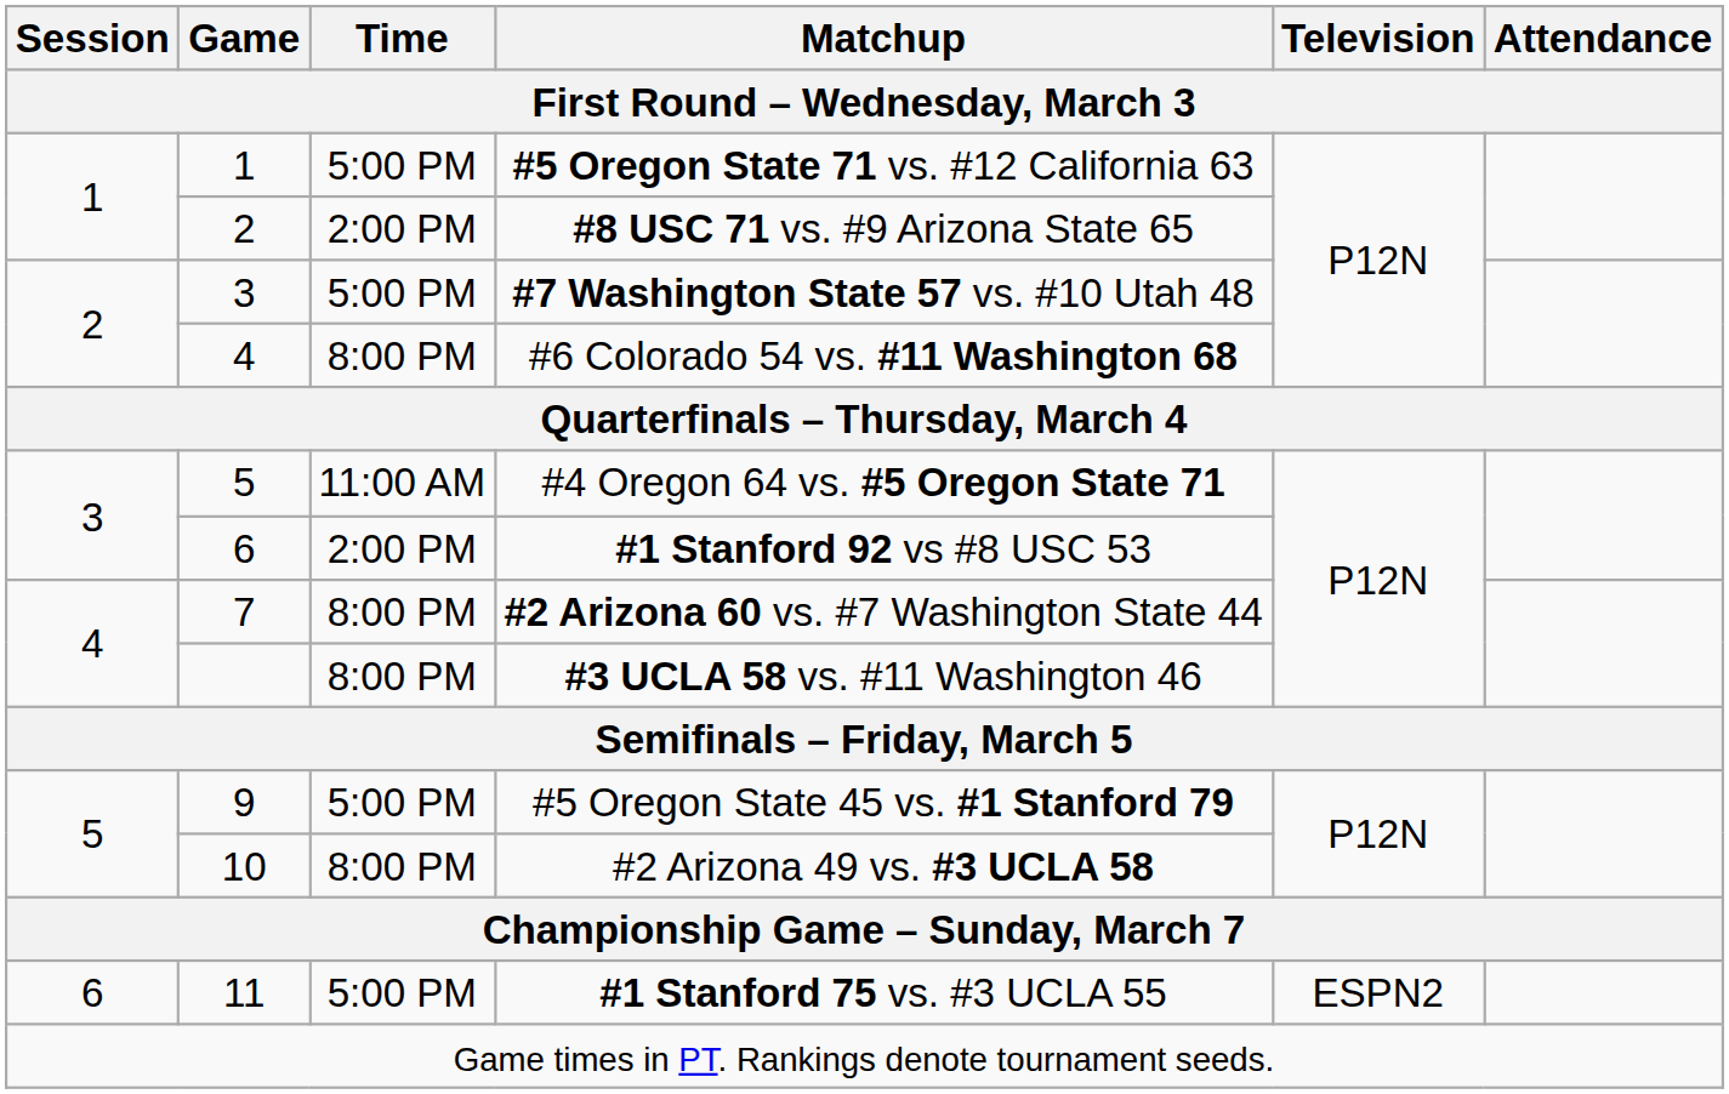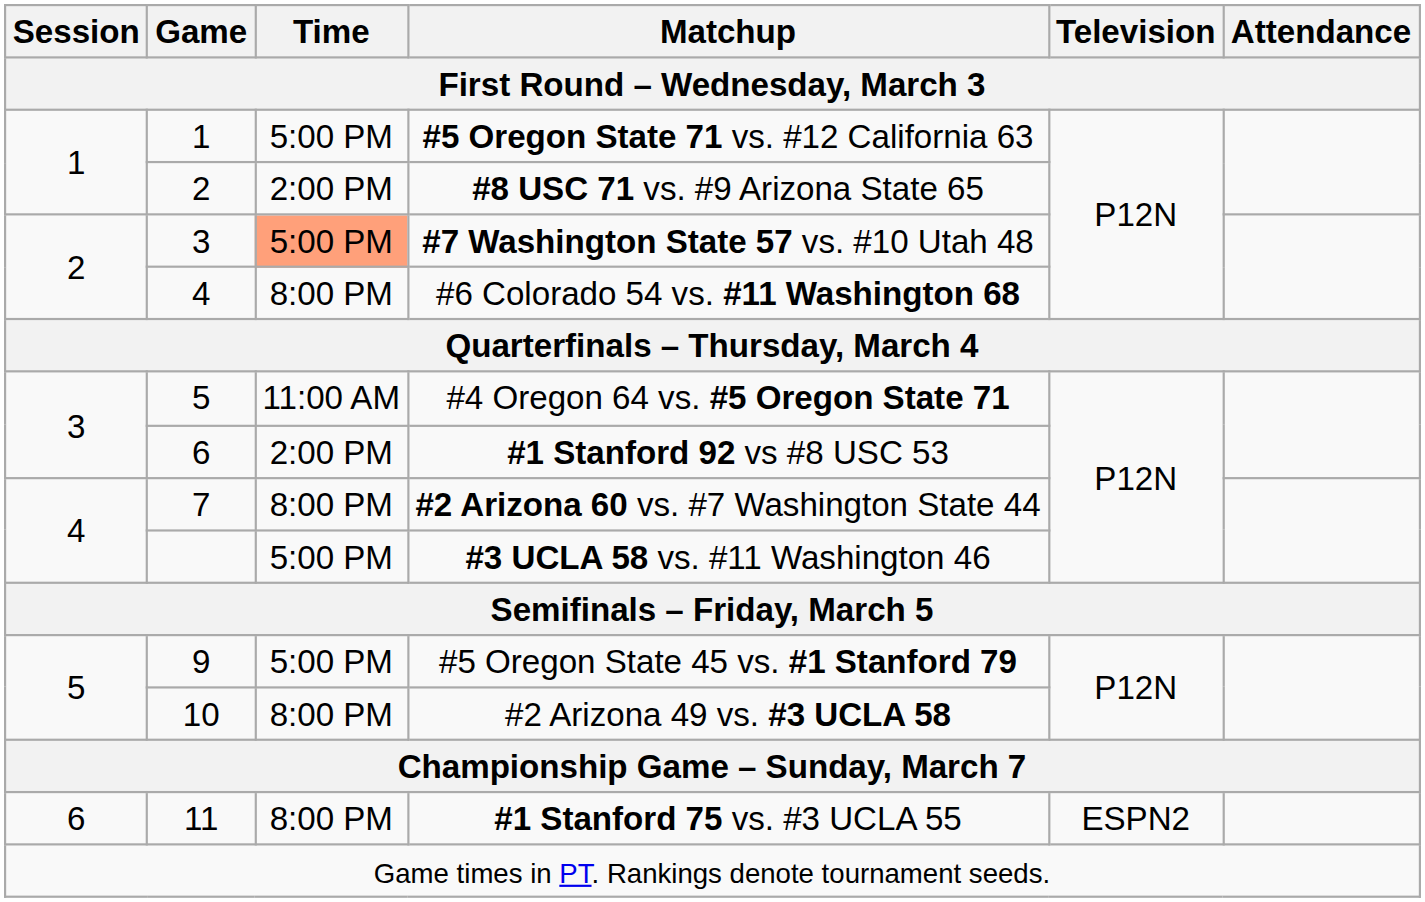#7 Washington State 57 vs. #10 Utah 48 | Time: no background -> lightsalmon background
#3 UCLA 58 vs. #11 Washington 46 | Time: 8:00 PM -> 5:00 PM
#1 Stanford 75 vs. #3 UCLA 55 | Time: 5:00 PM -> 8:00 PM
